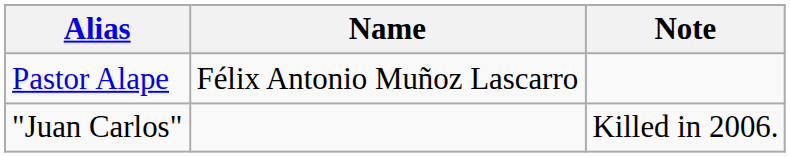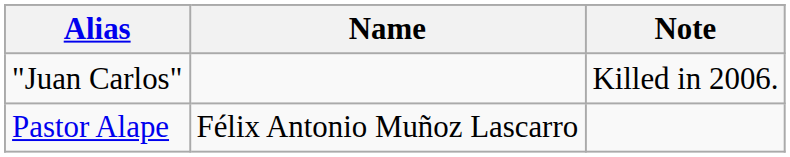rows swapped: Pastor Alape <-> "Juan Carlos"
